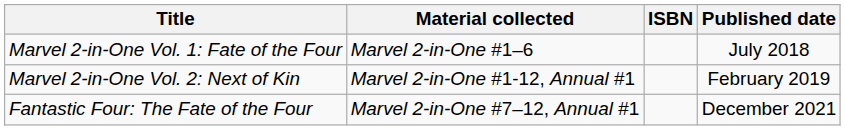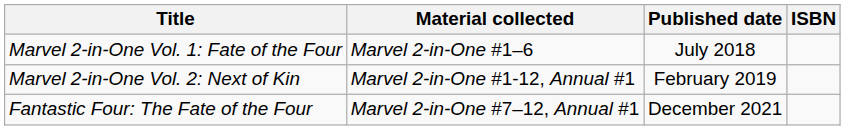columns swapped: Published date <-> ISBN
